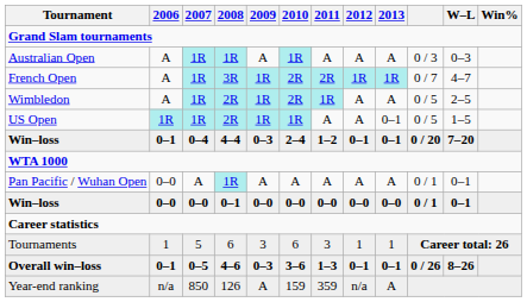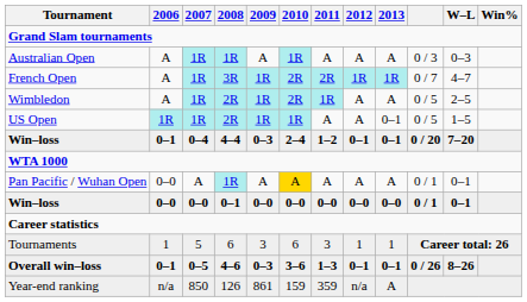Pan Pacific / Wuhan Open | 2010: no background -> gold background
Year-end ranking | 2009: A -> 861
